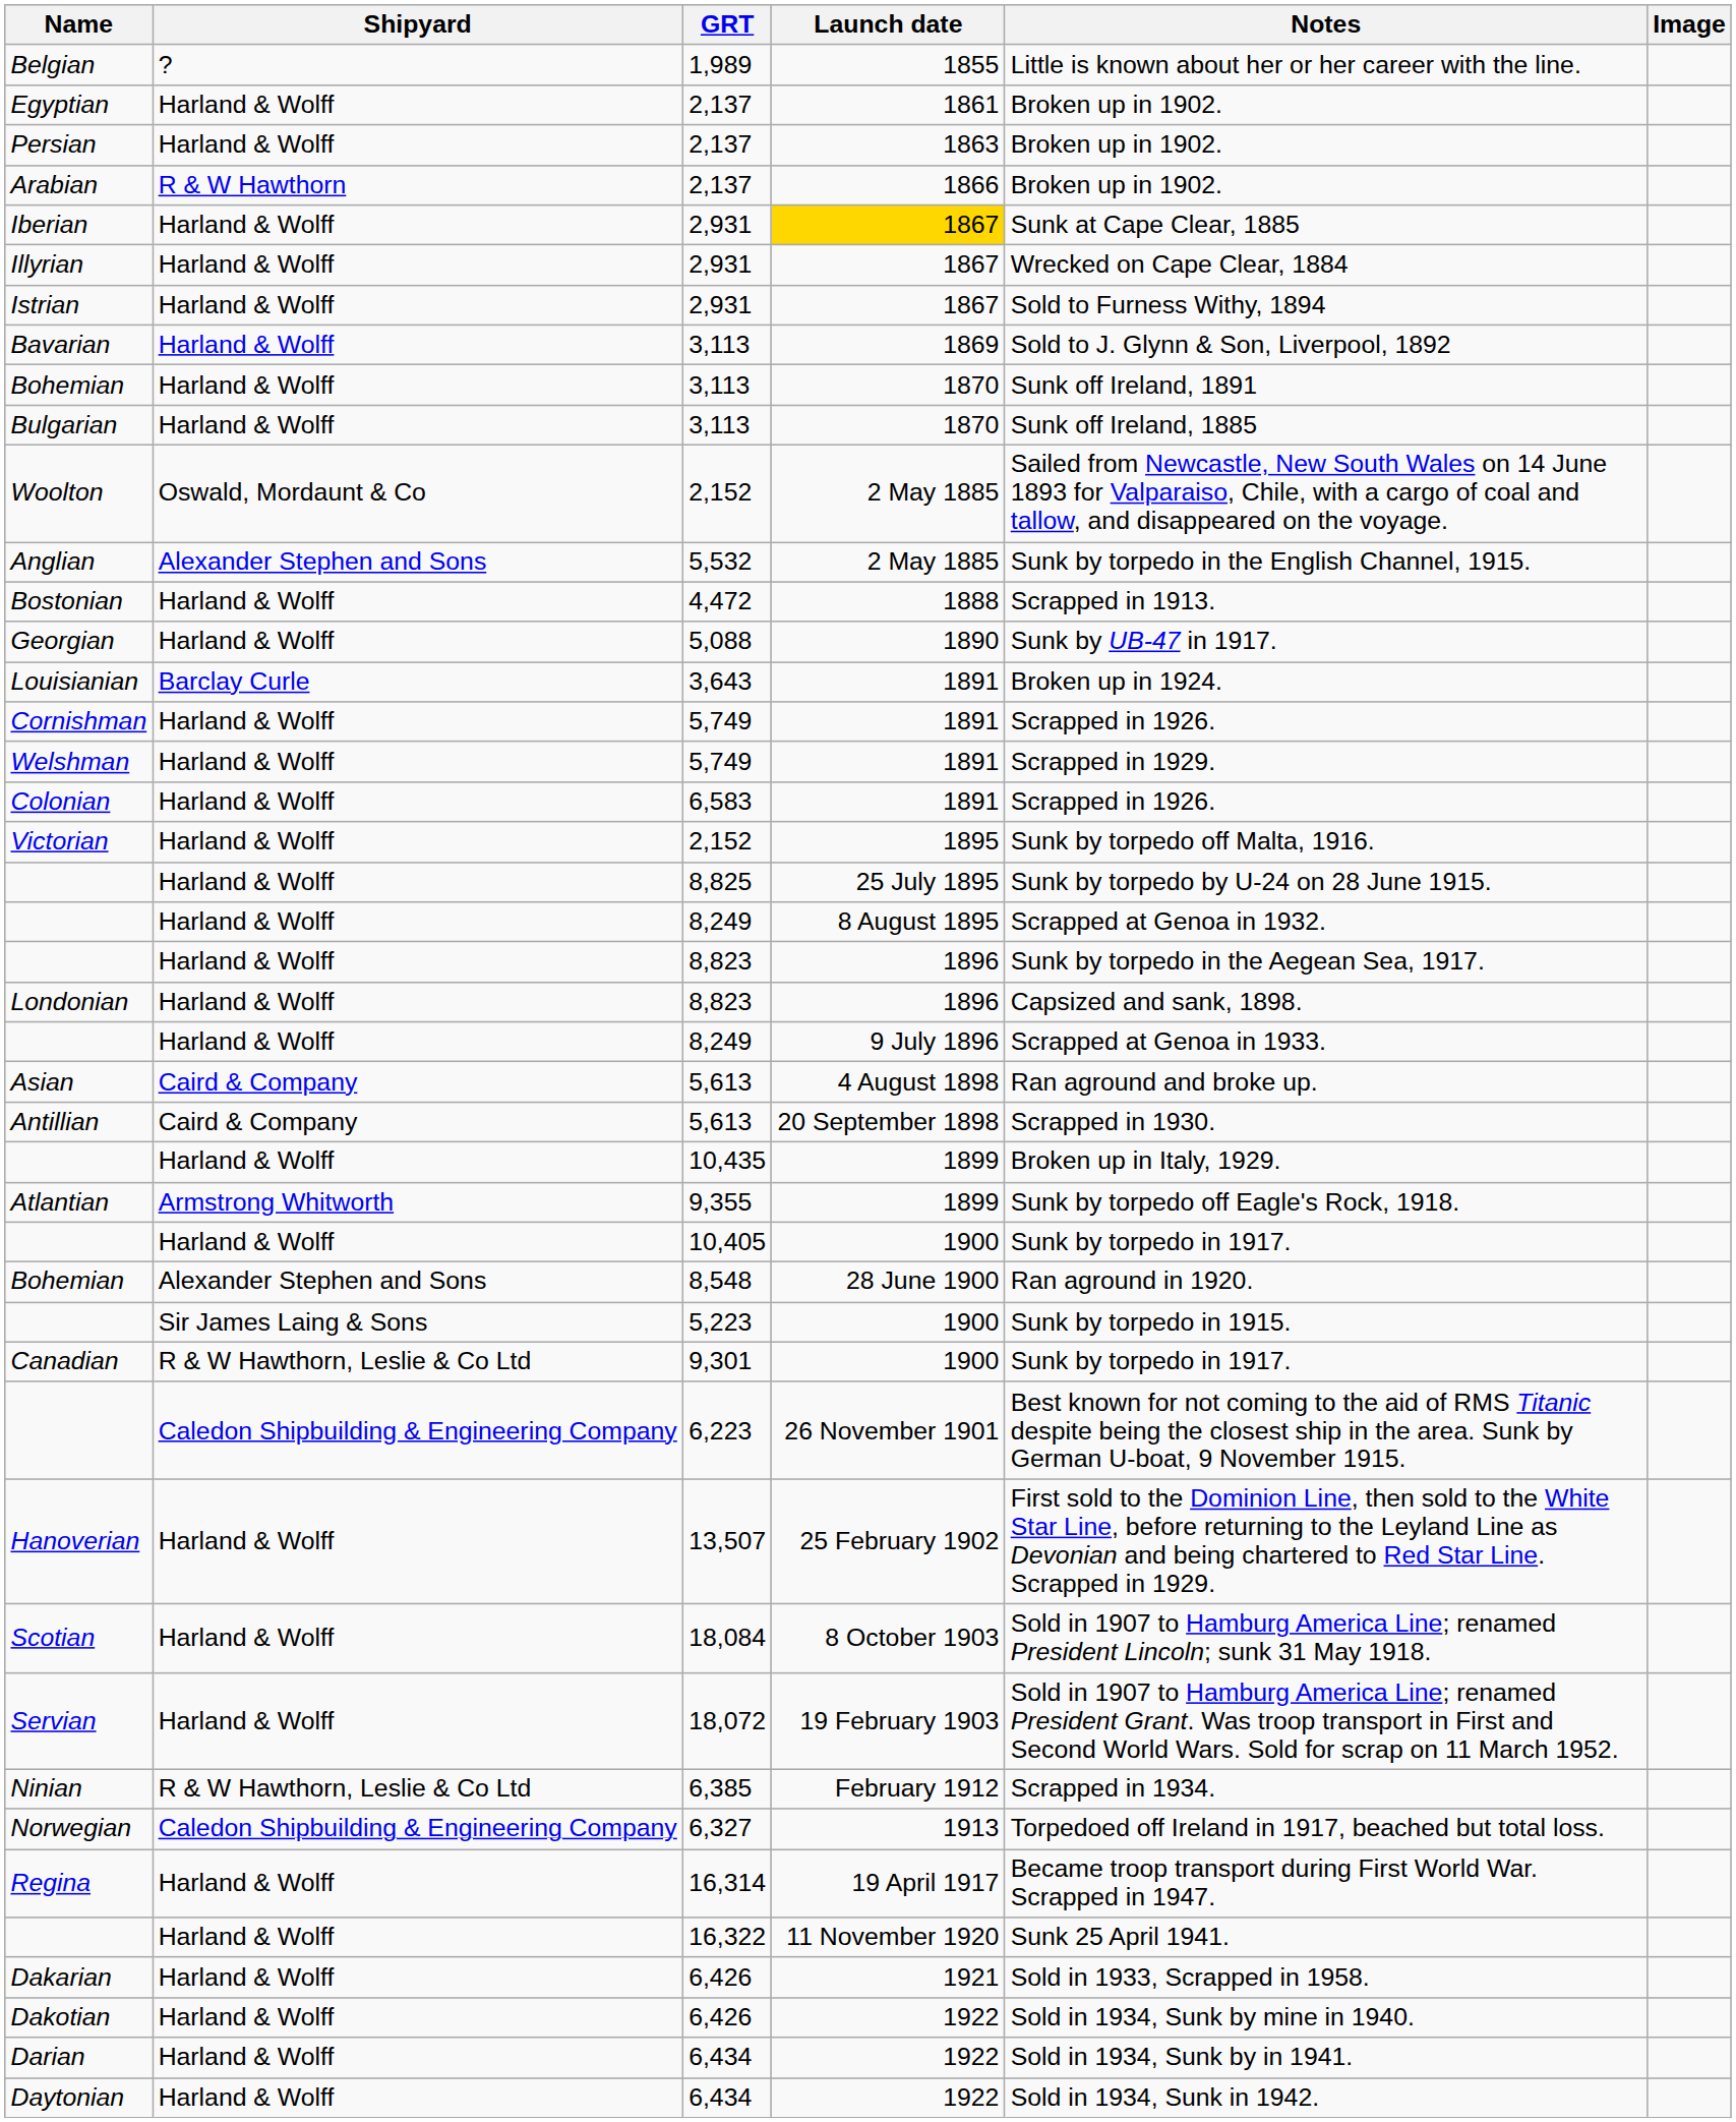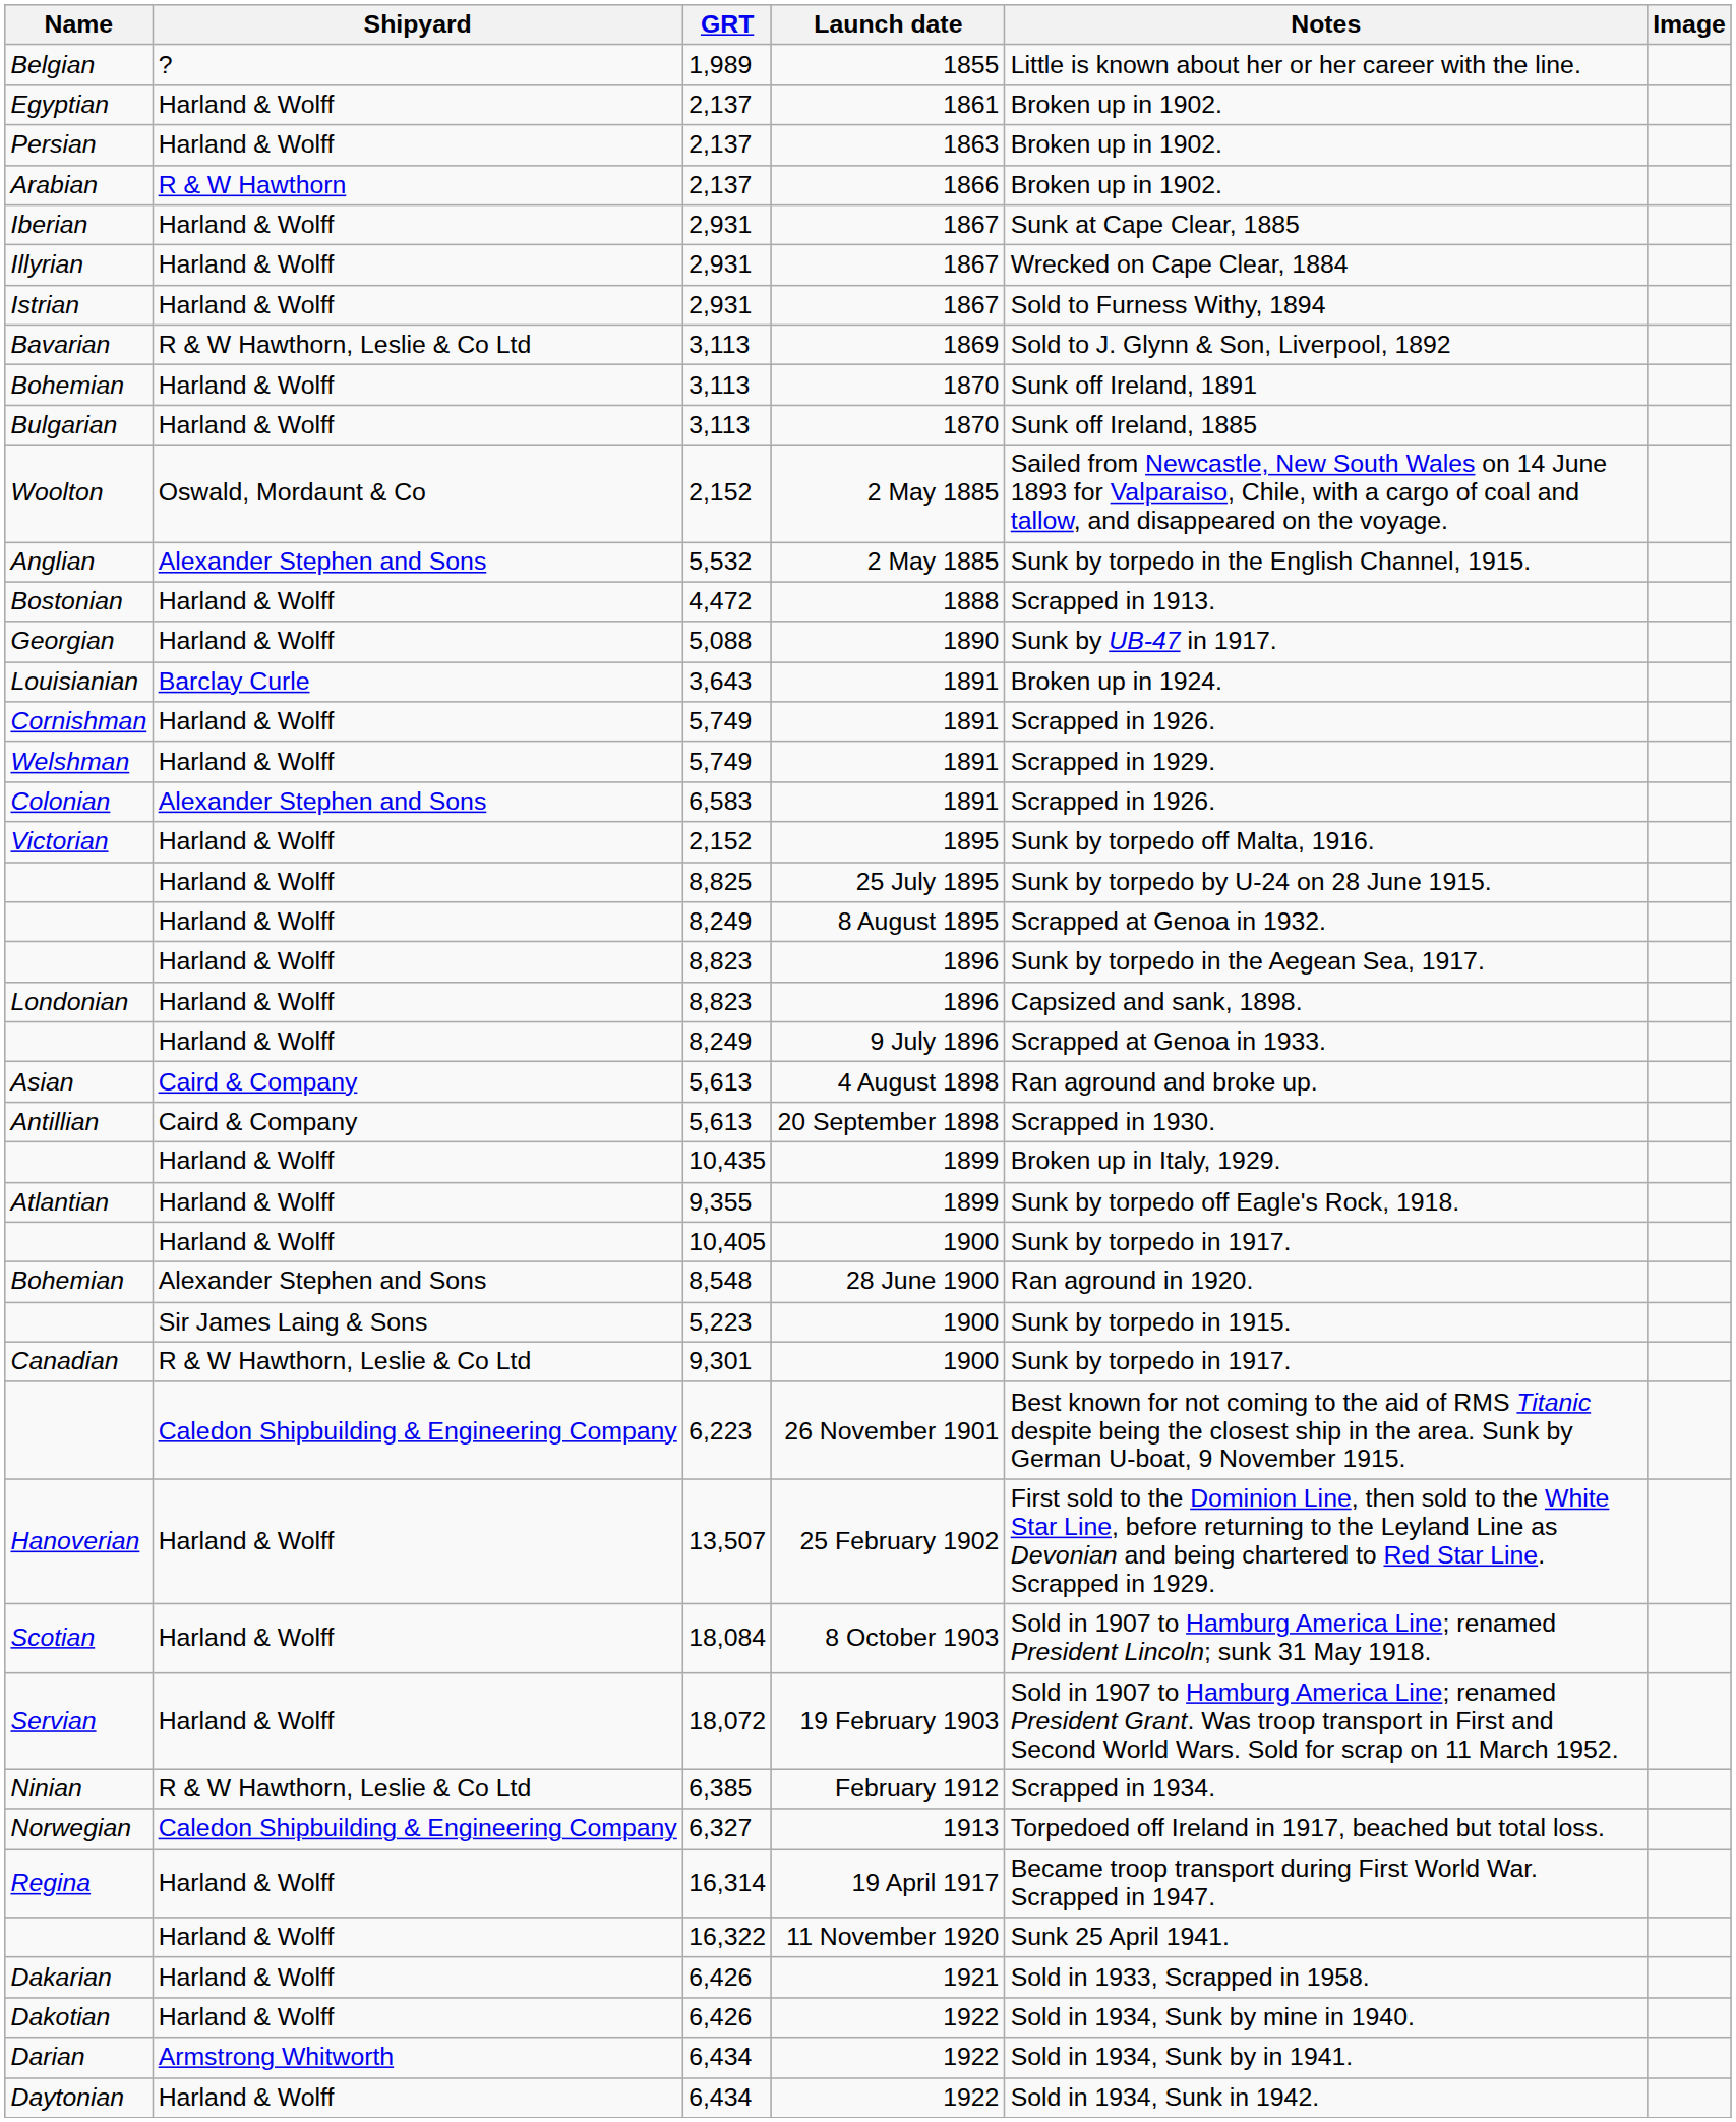Iberian | Launch date: gold background -> no background
Bavarian | Shipyard: Harland & Wolff -> R & W Hawthorn, Leslie & Co Ltd
Colonian | Shipyard: Harland & Wolff -> Alexander Stephen and Sons
Atlantian | Shipyard: Armstrong Whitworth -> Harland & Wolff
Darian | Shipyard: Harland & Wolff -> Armstrong Whitworth
